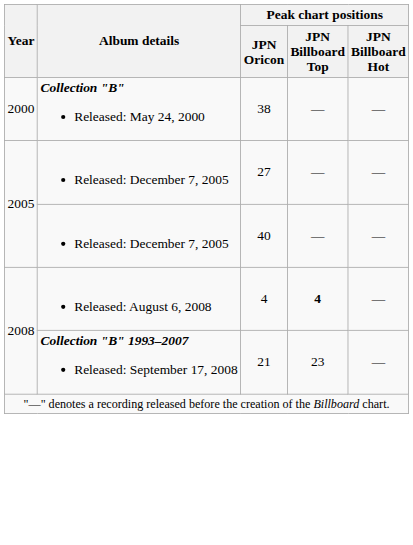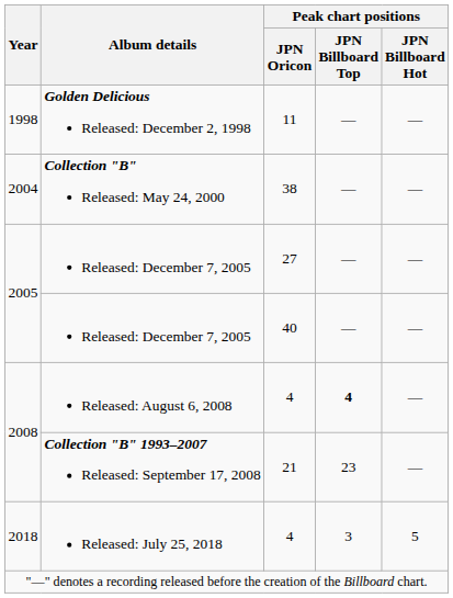+ row: 1998 | Golden Delicious Released: December 2, 1998 | 11 | — | —
Collection "B" Released: May 24, 2000 | Year: 2000 -> 2004
+ row: 2018 | Released: July 25, 2018 | 4 | 3 | 5
